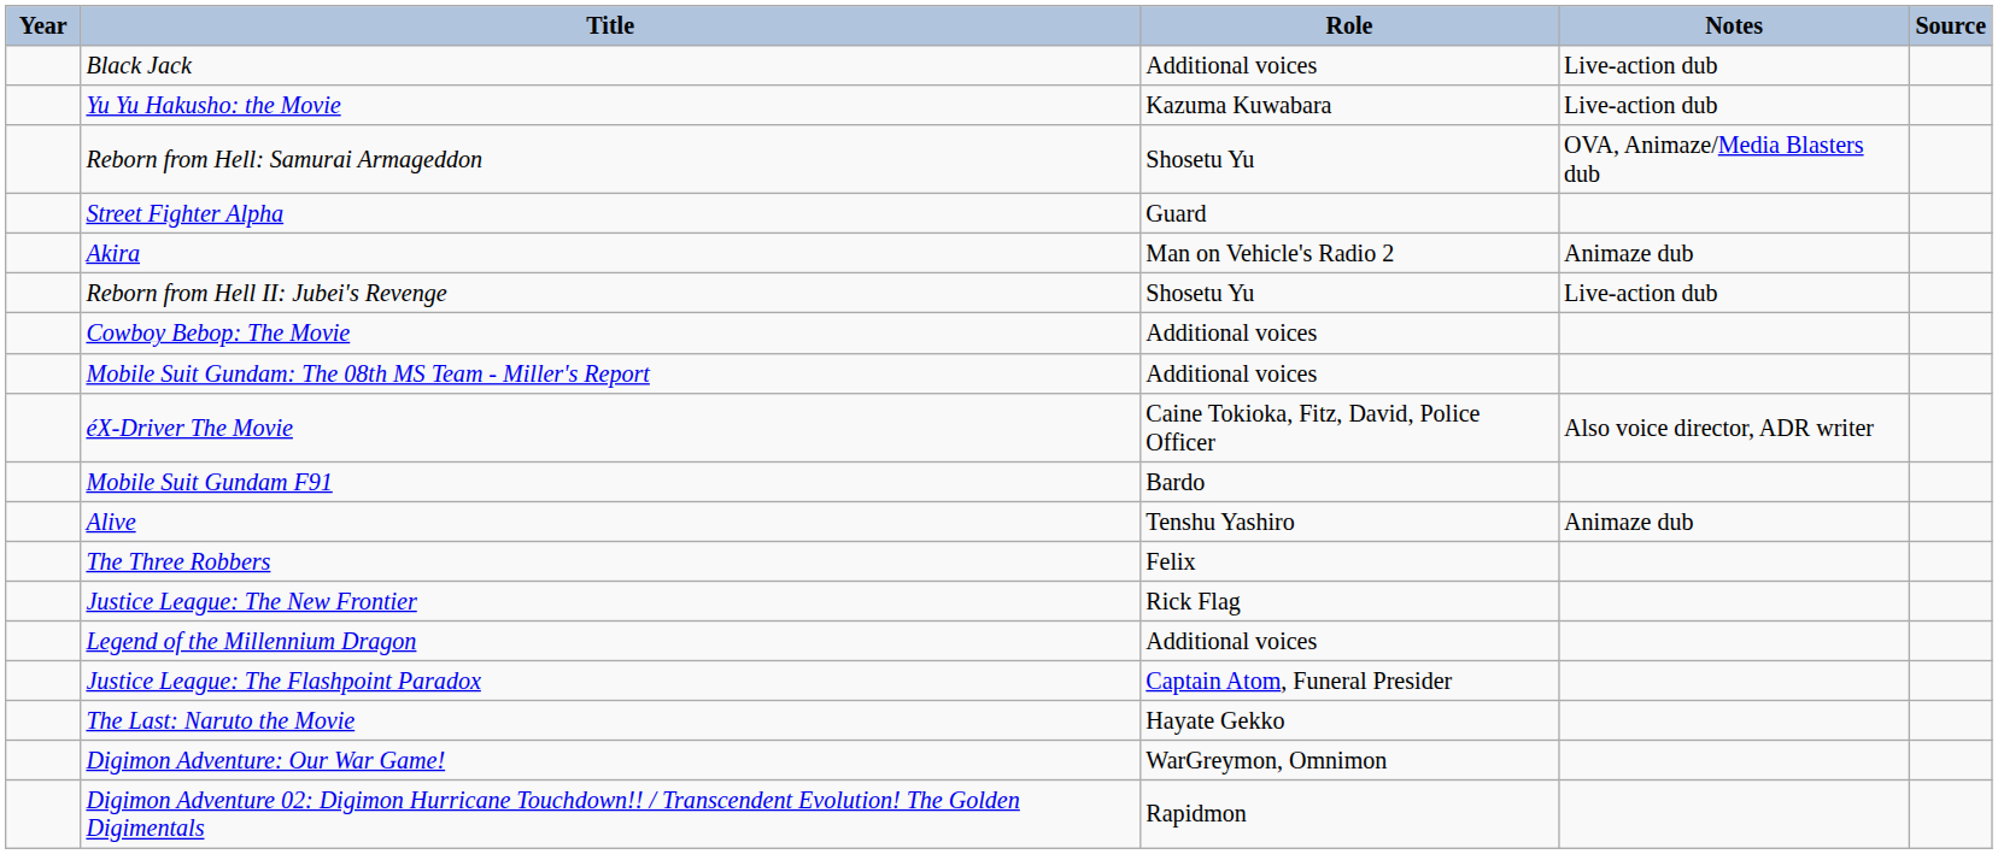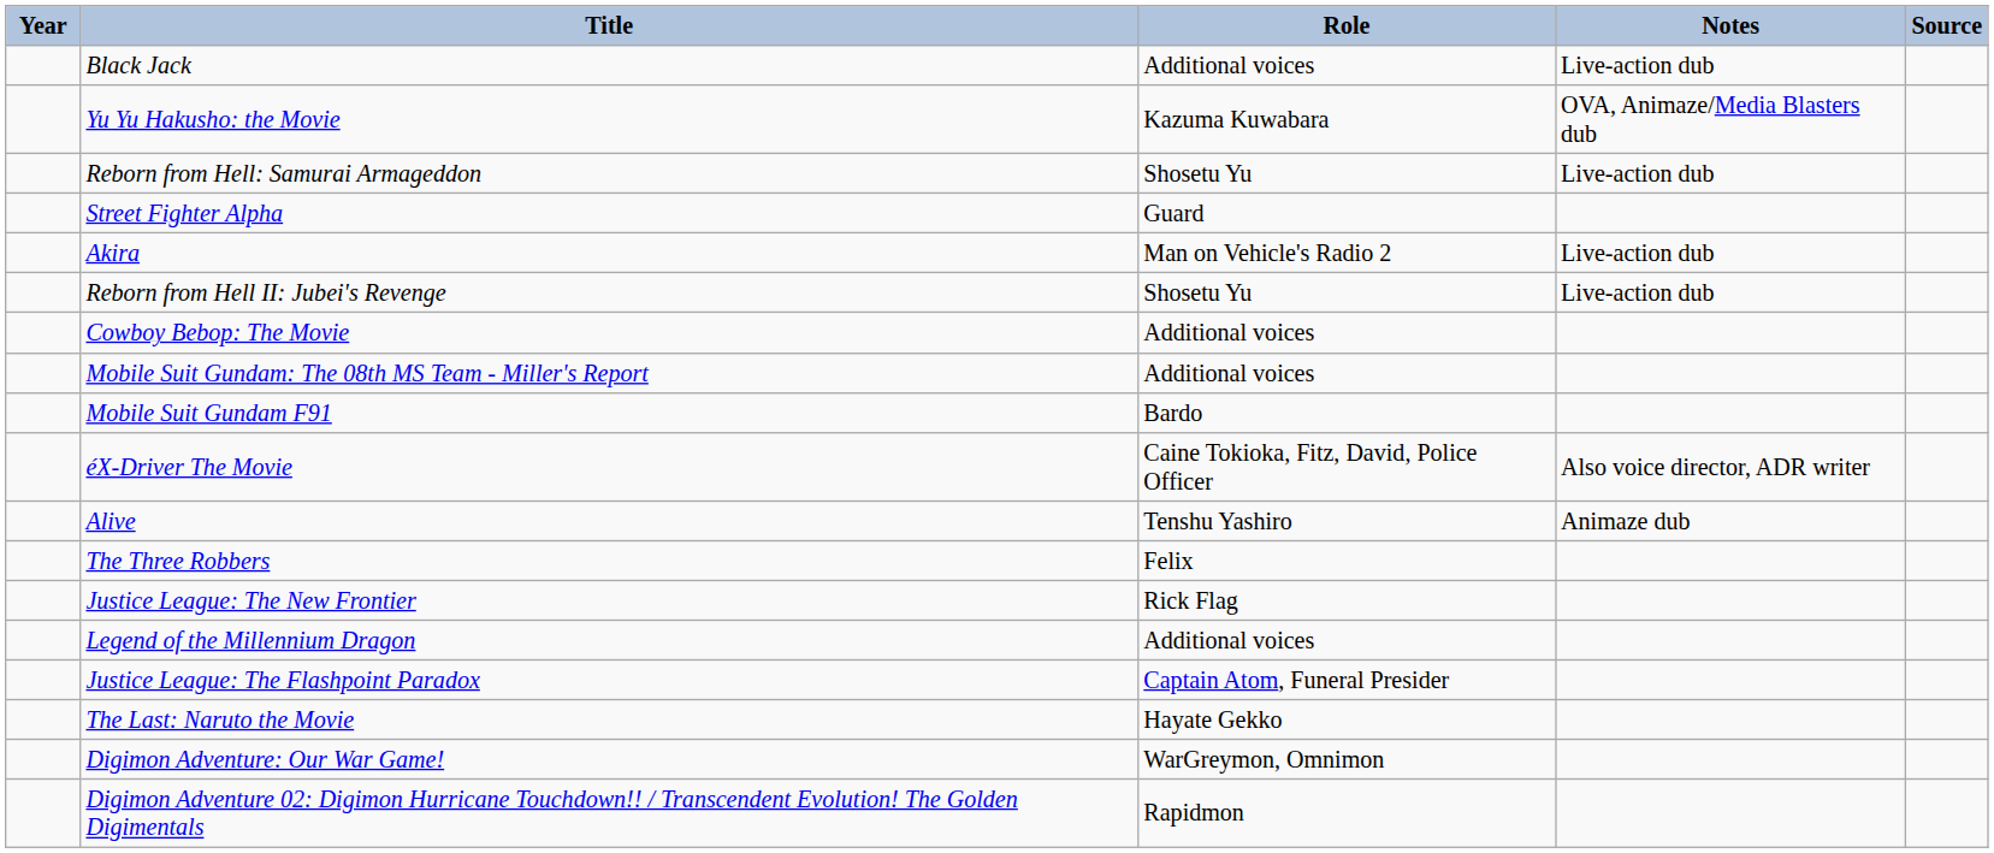Yu Yu Hakusho: the Movie | Notes: Live-action dub -> OVA, Animaze/Media Blasters dub
Reborn from Hell: Samurai Armageddon | Notes: OVA, Animaze/Media Blasters dub -> Live-action dub
Akira | Notes: Animaze dub -> Live-action dub
rows swapped: éX-Driver The Movie <-> Mobile Suit Gundam F91
